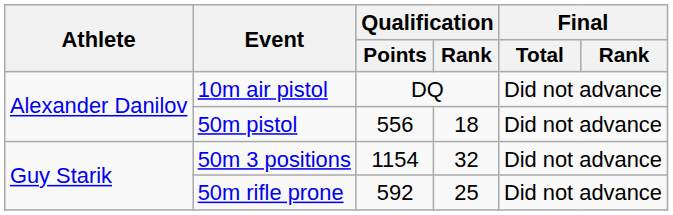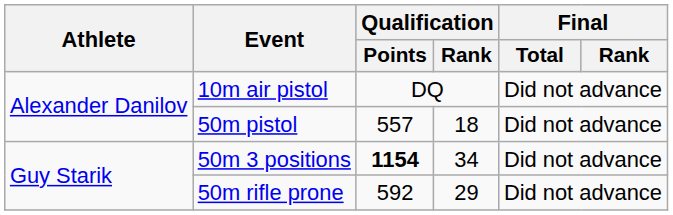50m pistol | Qualification / Points: 556 -> 557
50m 3 positions | Qualification / Points: normal -> bold
50m 3 positions | Qualification / Rank: 32 -> 34
50m rifle prone | Qualification / Rank: 25 -> 29
